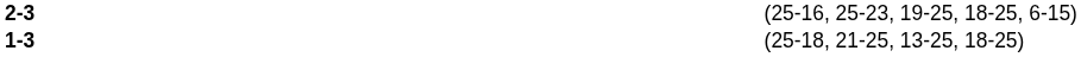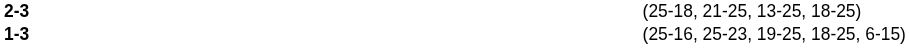2-3 | column 4: (25-16, 25-23, 19-25, 18-25, 6-15) -> (25-18, 21-25, 13-25, 18-25)
1-3 | column 4: (25-18, 21-25, 13-25, 18-25) -> (25-16, 25-23, 19-25, 18-25, 6-15)
